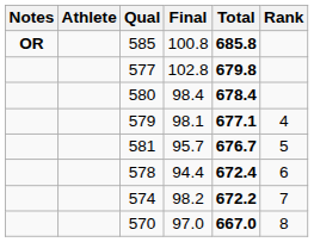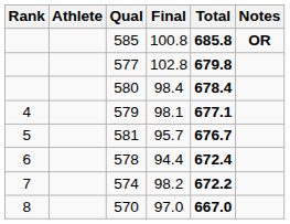columns swapped: Rank <-> Notes
